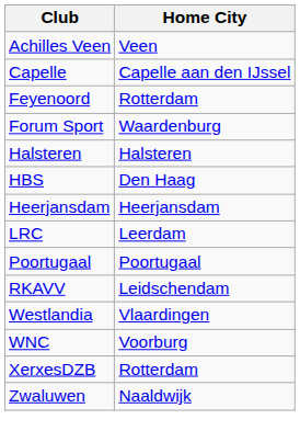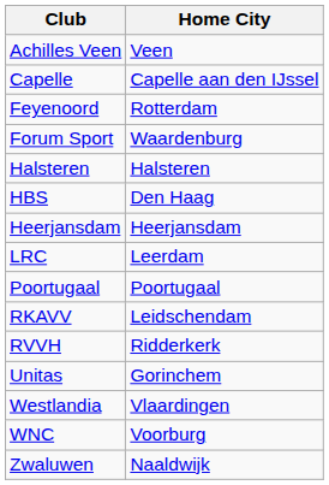+ row: RVVH | Ridderkerk
+ row: Unitas | Gorinchem
- row: XerxesDZB | Rotterdam
